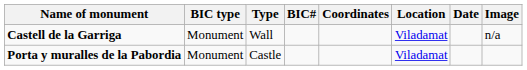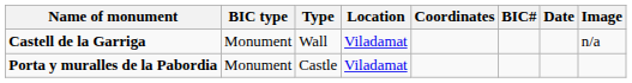columns swapped: Location <-> BIC#
